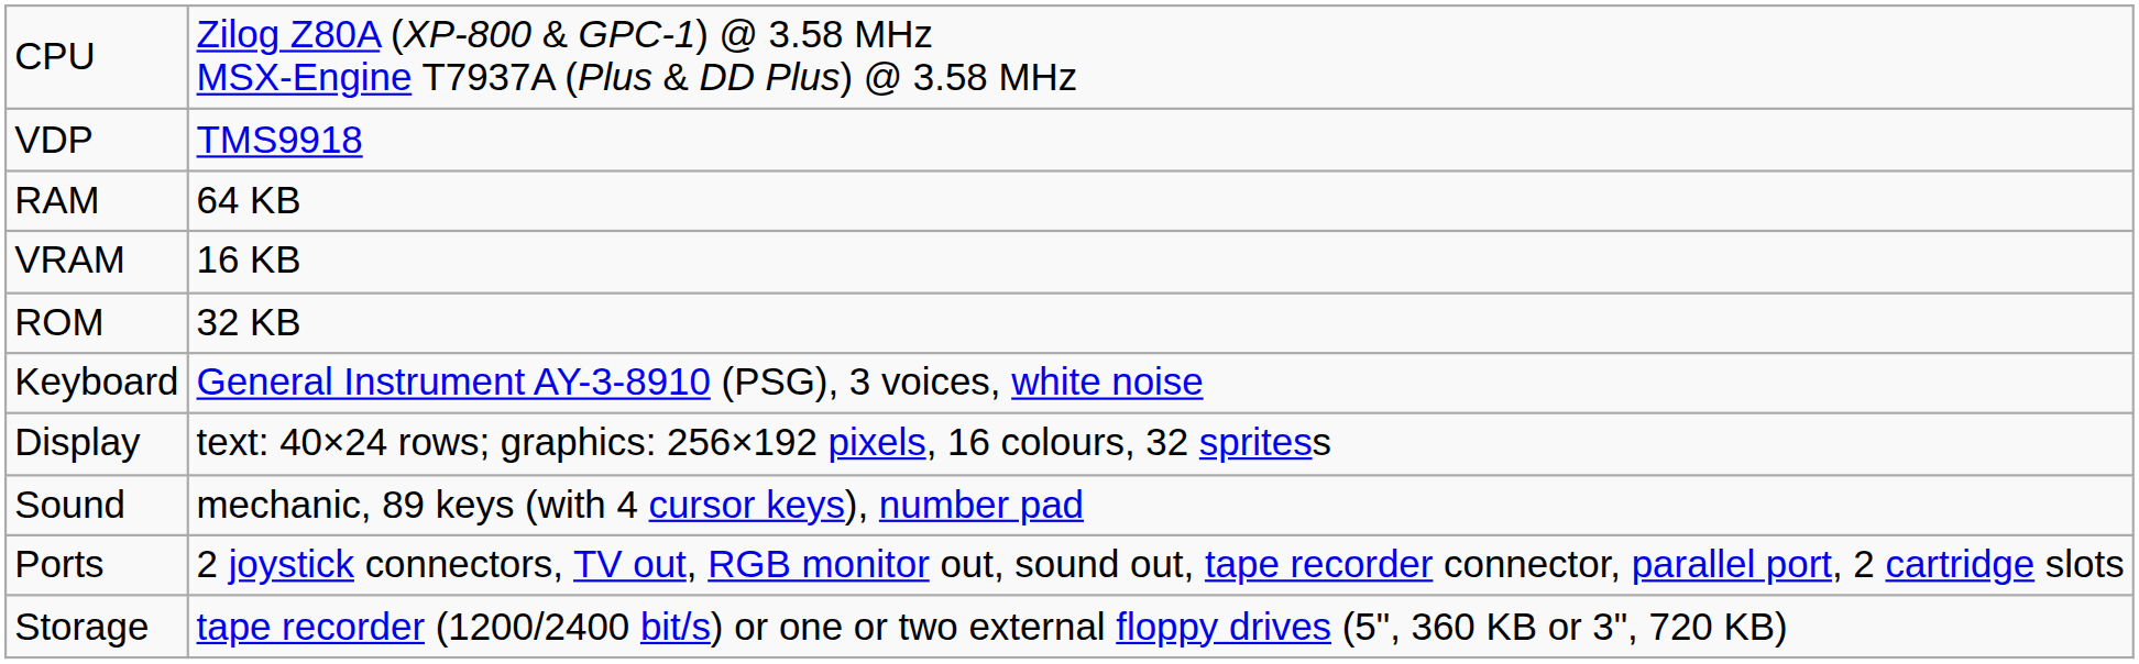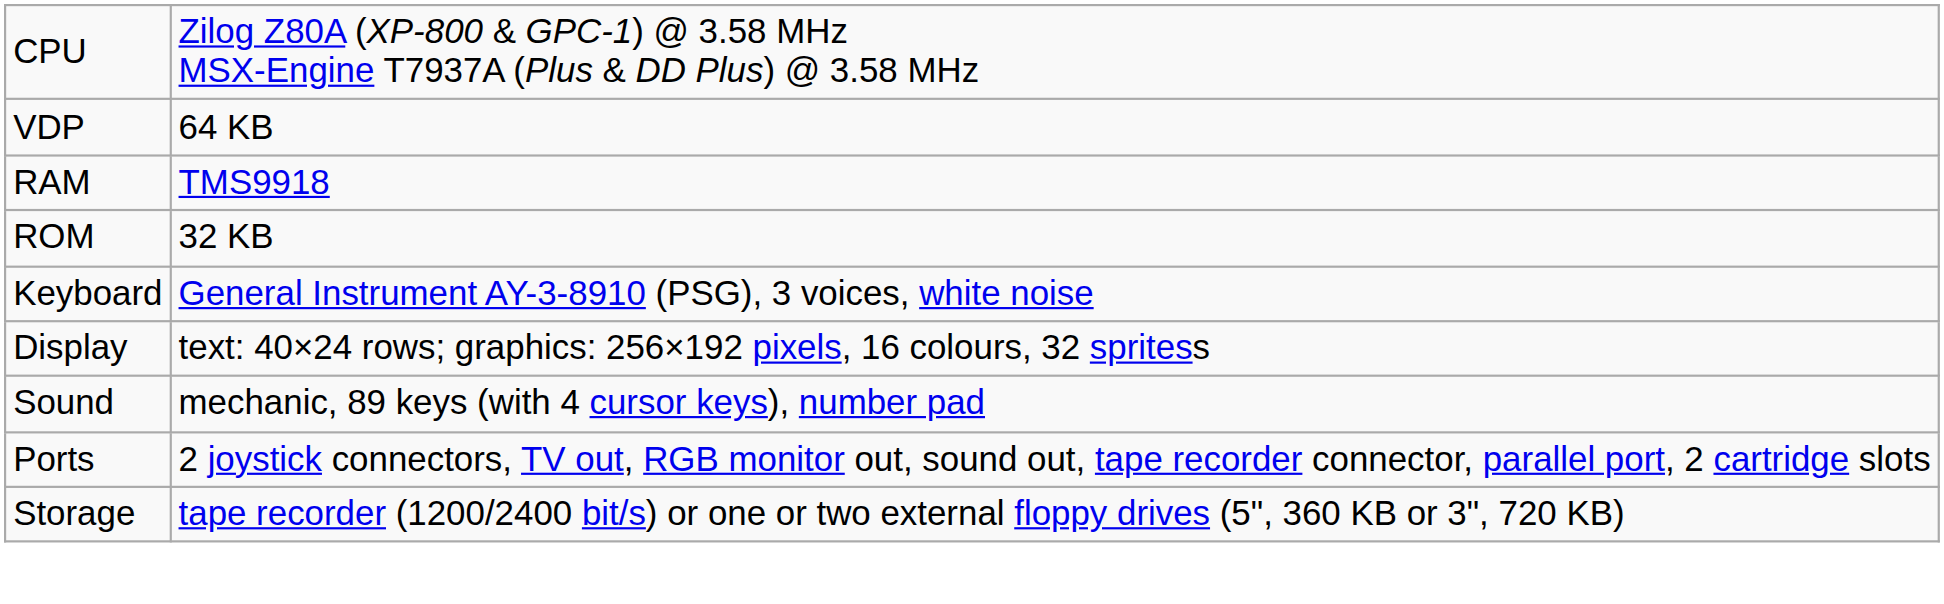VDP | column 2: TMS9918 -> 64 KB
RAM | column 2: 64 KB -> TMS9918
- row: VRAM | 16 KB
